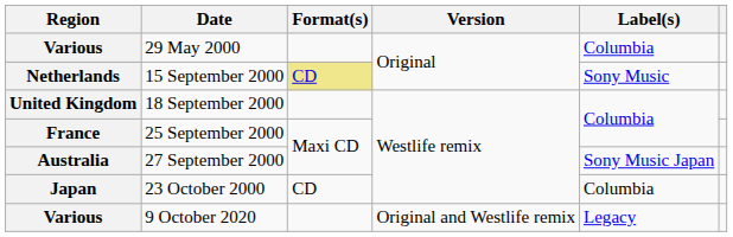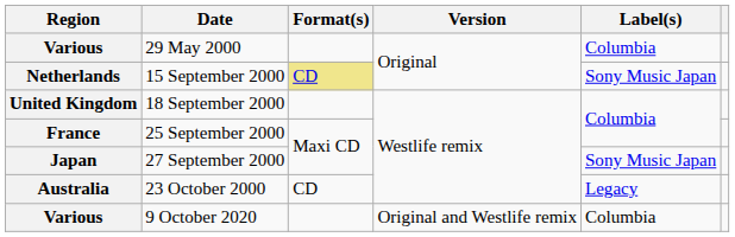15 September 2000 | Label(s): Sony Music -> Sony Music Japan
27 September 2000 | Region: Australia -> Japan
23 October 2000 | Region: Japan -> Australia
23 October 2000 | Label(s): Columbia -> Legacy
9 October 2020 | Label(s): Legacy -> Columbia
